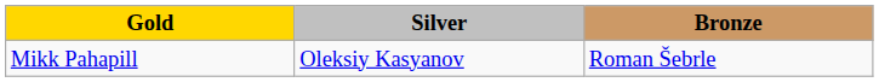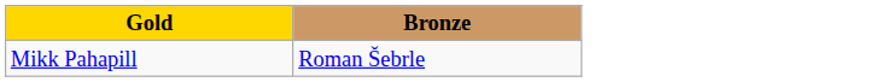- column: Silver | Oleksiy Kasyanov
